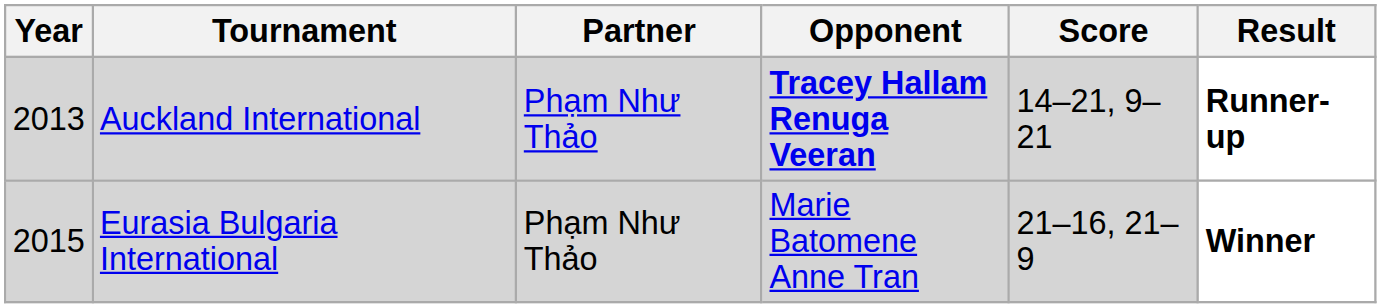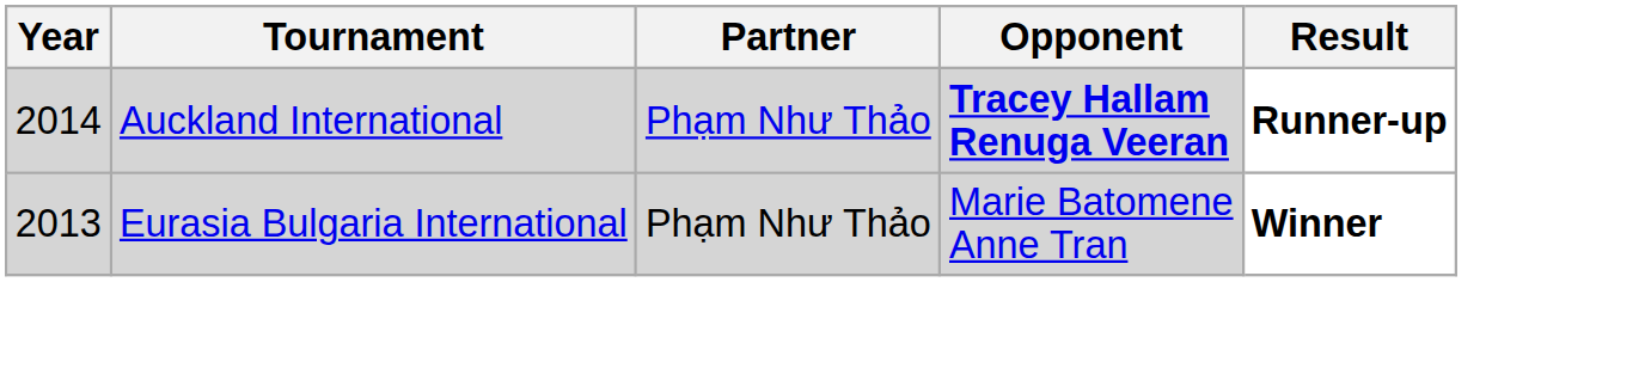- column: Score | 14–21, 9–21 | 21–16, 21–9
Auckland International | Year: 2013 -> 2014
Eurasia Bulgaria International | Year: 2015 -> 2013
